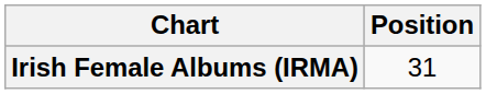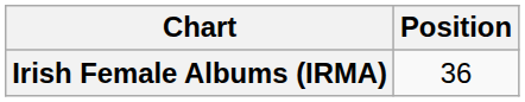Irish Female Albums (IRMA) | Position: 31 -> 36
